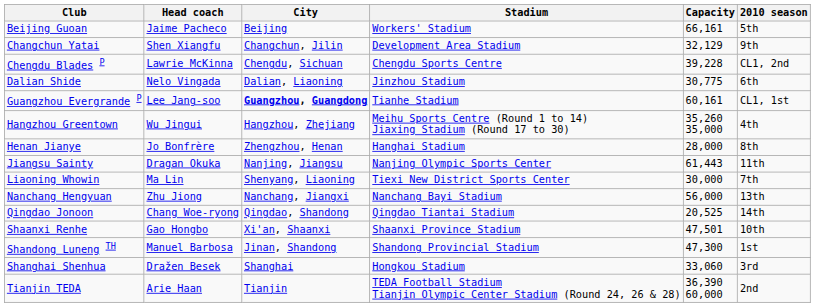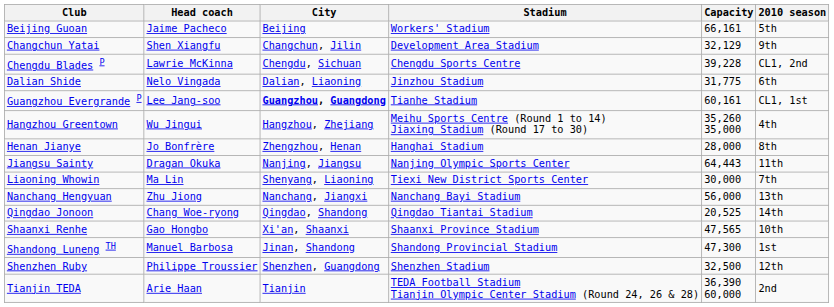Dalian Shide | Capacity: 30,775 -> 31,775
Jiangsu Sainty | Capacity: 61,443 -> 64,443
Shaanxi Renhe | Capacity: 47,501 -> 47,565
- row: Shanghai Shenhua | Dražen Besek | Shanghai | Hongkou Stadium | 33,060 | 3rd
+ row: Shenzhen Ruby | Philippe Troussier | Shenzhen, Guangdong | Shenzhen Stadium | 32,500 | 12th
